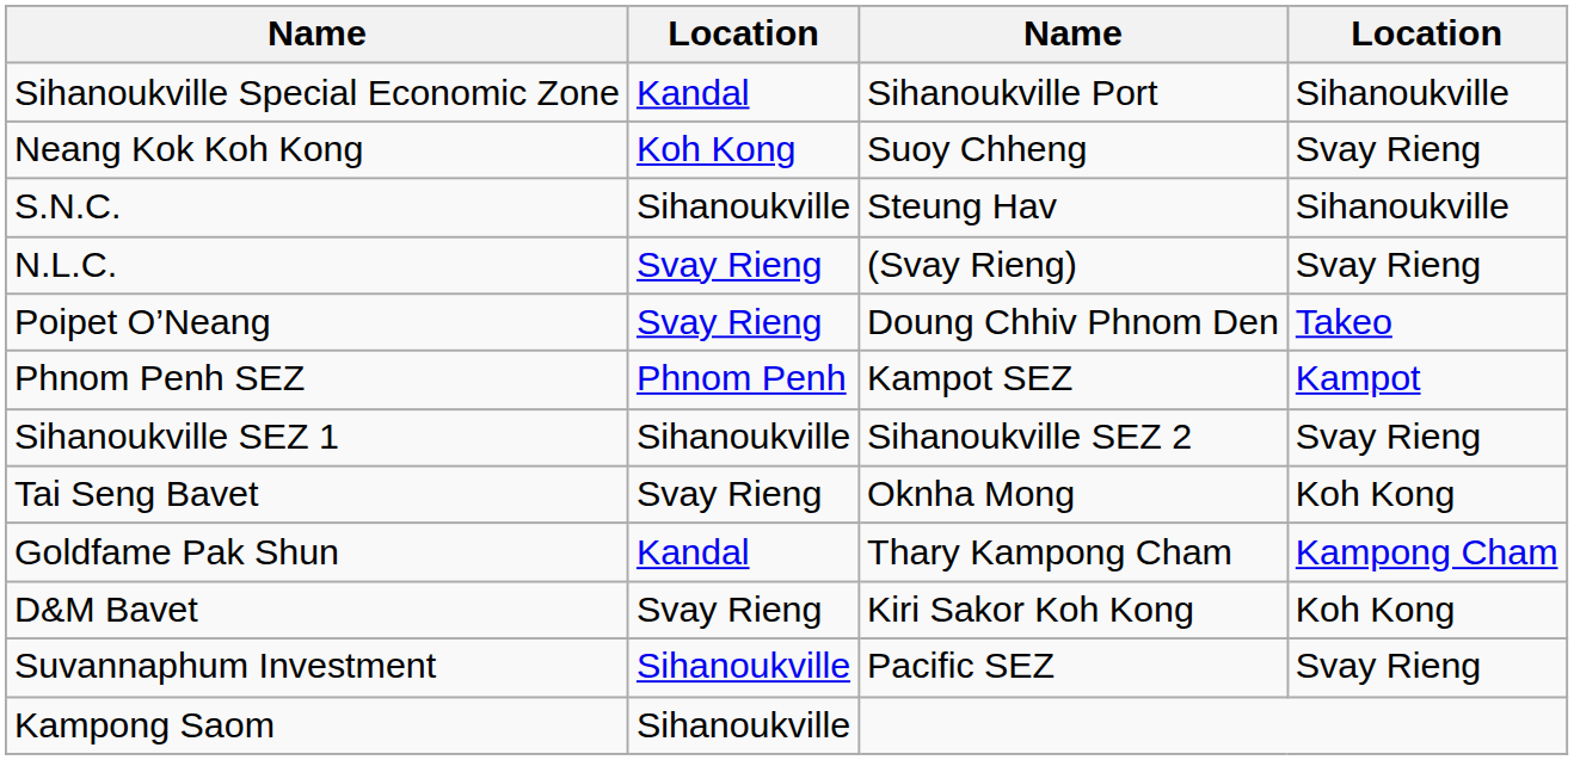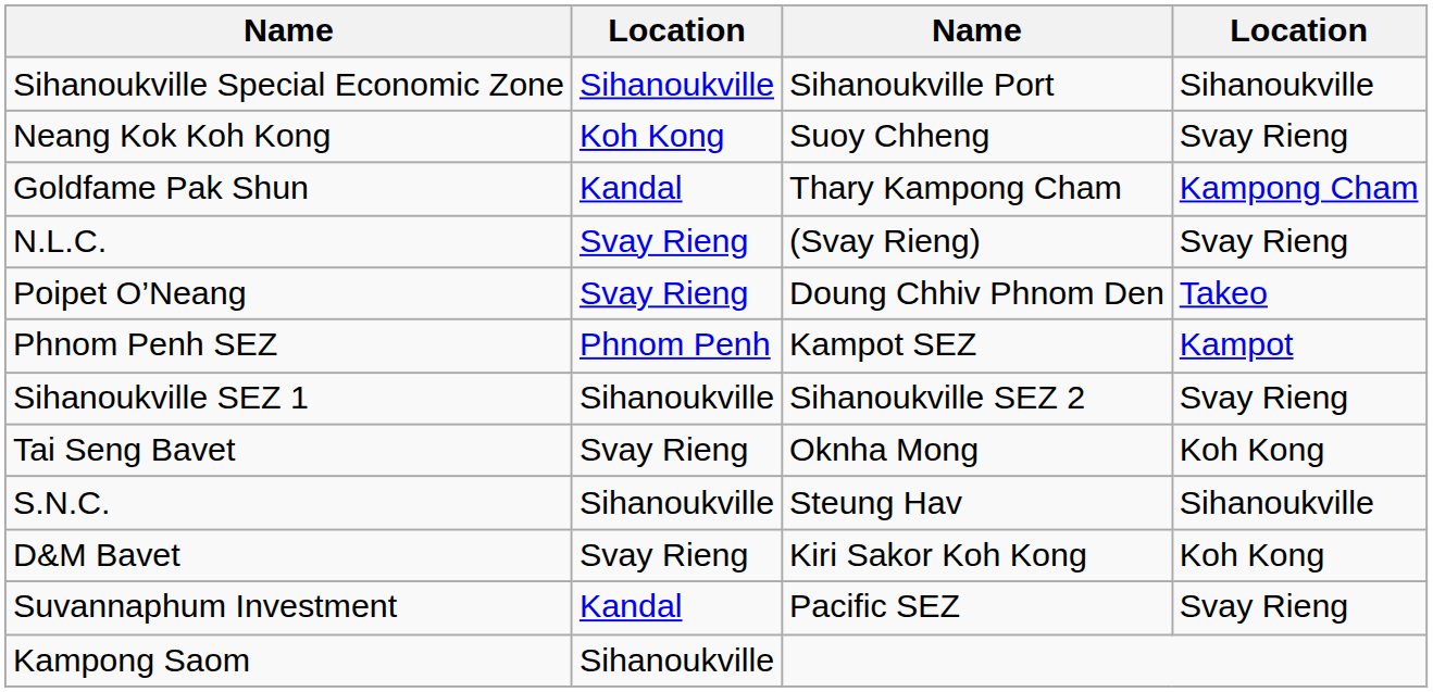Sihanoukville Special Economic Zone | column 2: Kandal -> Sihanoukville
rows swapped: S.N.C. <-> Goldfame Pak Shun
Suvannaphum Investment | column 2: Sihanoukville -> Kandal
